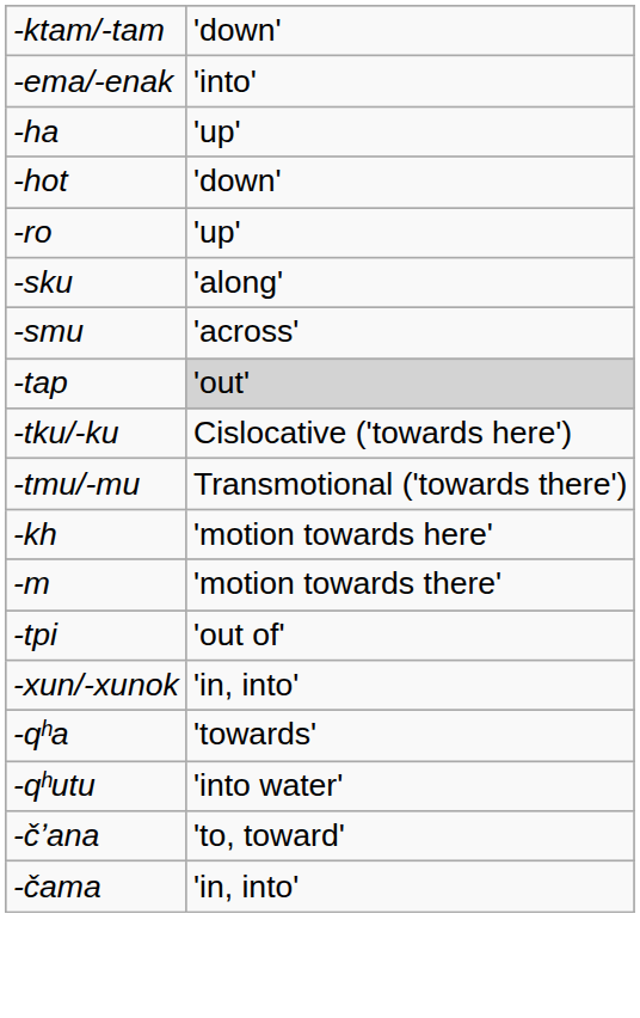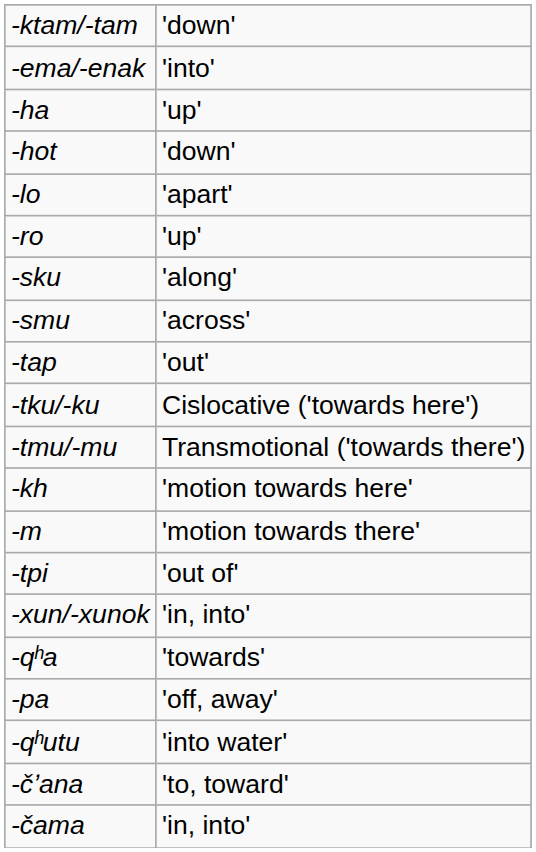+ row: -lo | 'apart'
-tap | column 2: lightgrey background -> no background
+ row: -pa | 'off, away'
